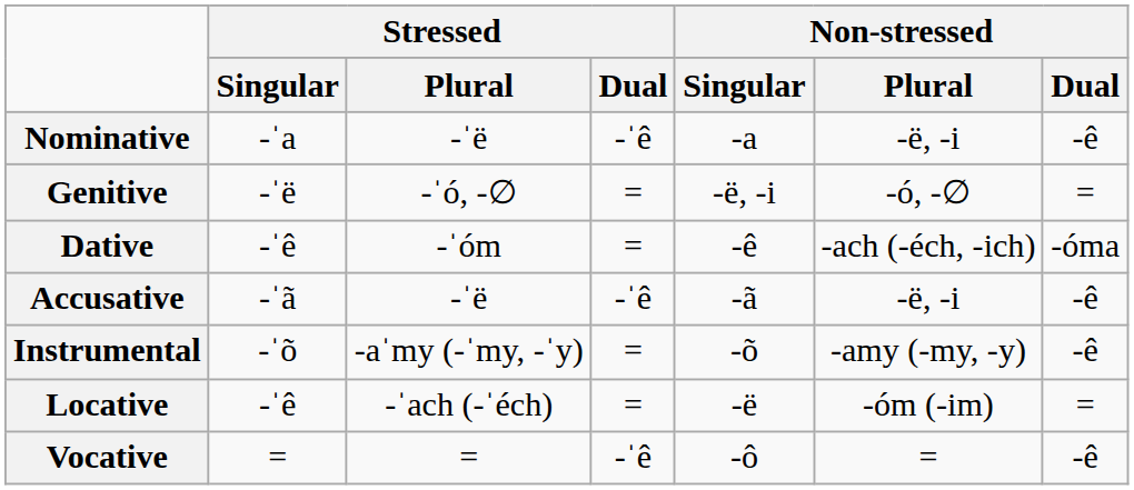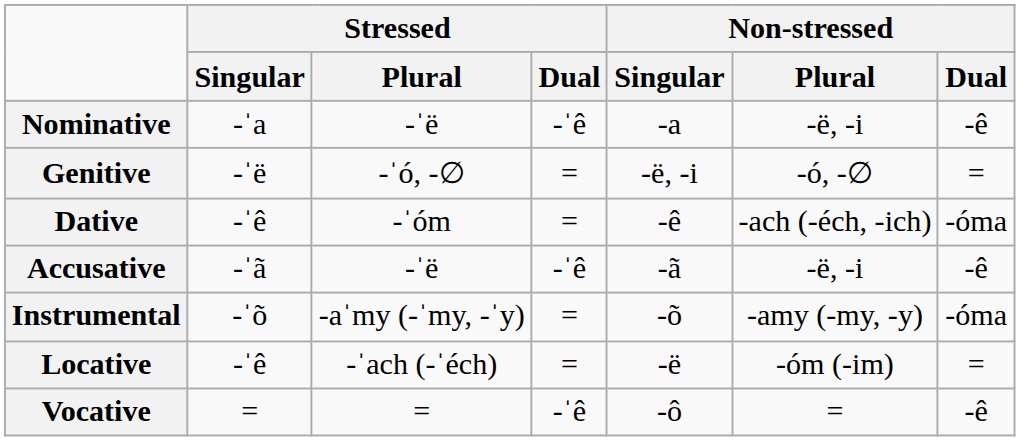Instrumental | Non-stressed / Dual: -ê -> -óma
